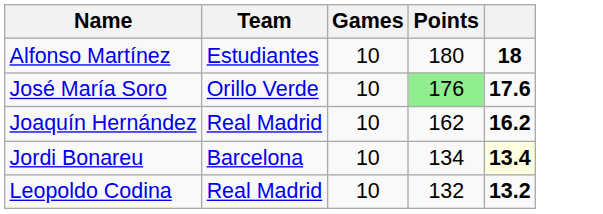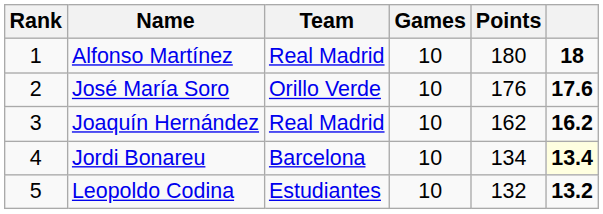+ column: Rank | 1 | 2 | 3 | 4 | 5
Alfonso Martínez | Team: Estudiantes -> Real Madrid
José María Soro | Points: lightgreen background -> no background
Leopoldo Codina | Team: Real Madrid -> Estudiantes
